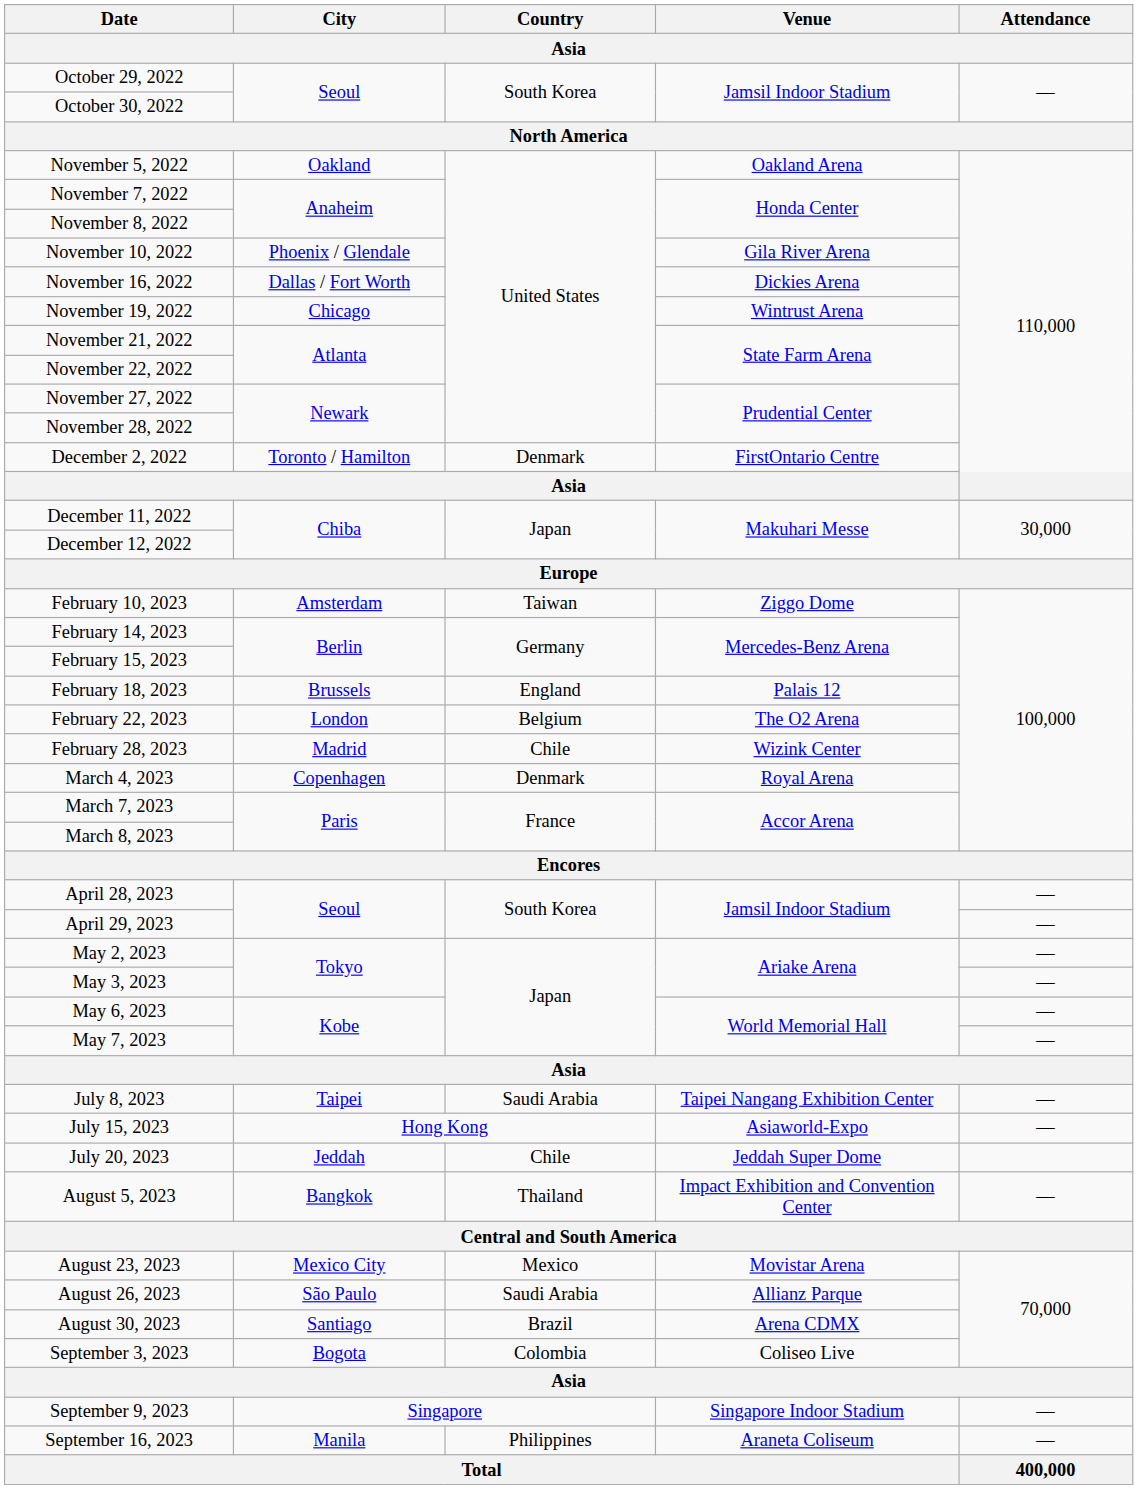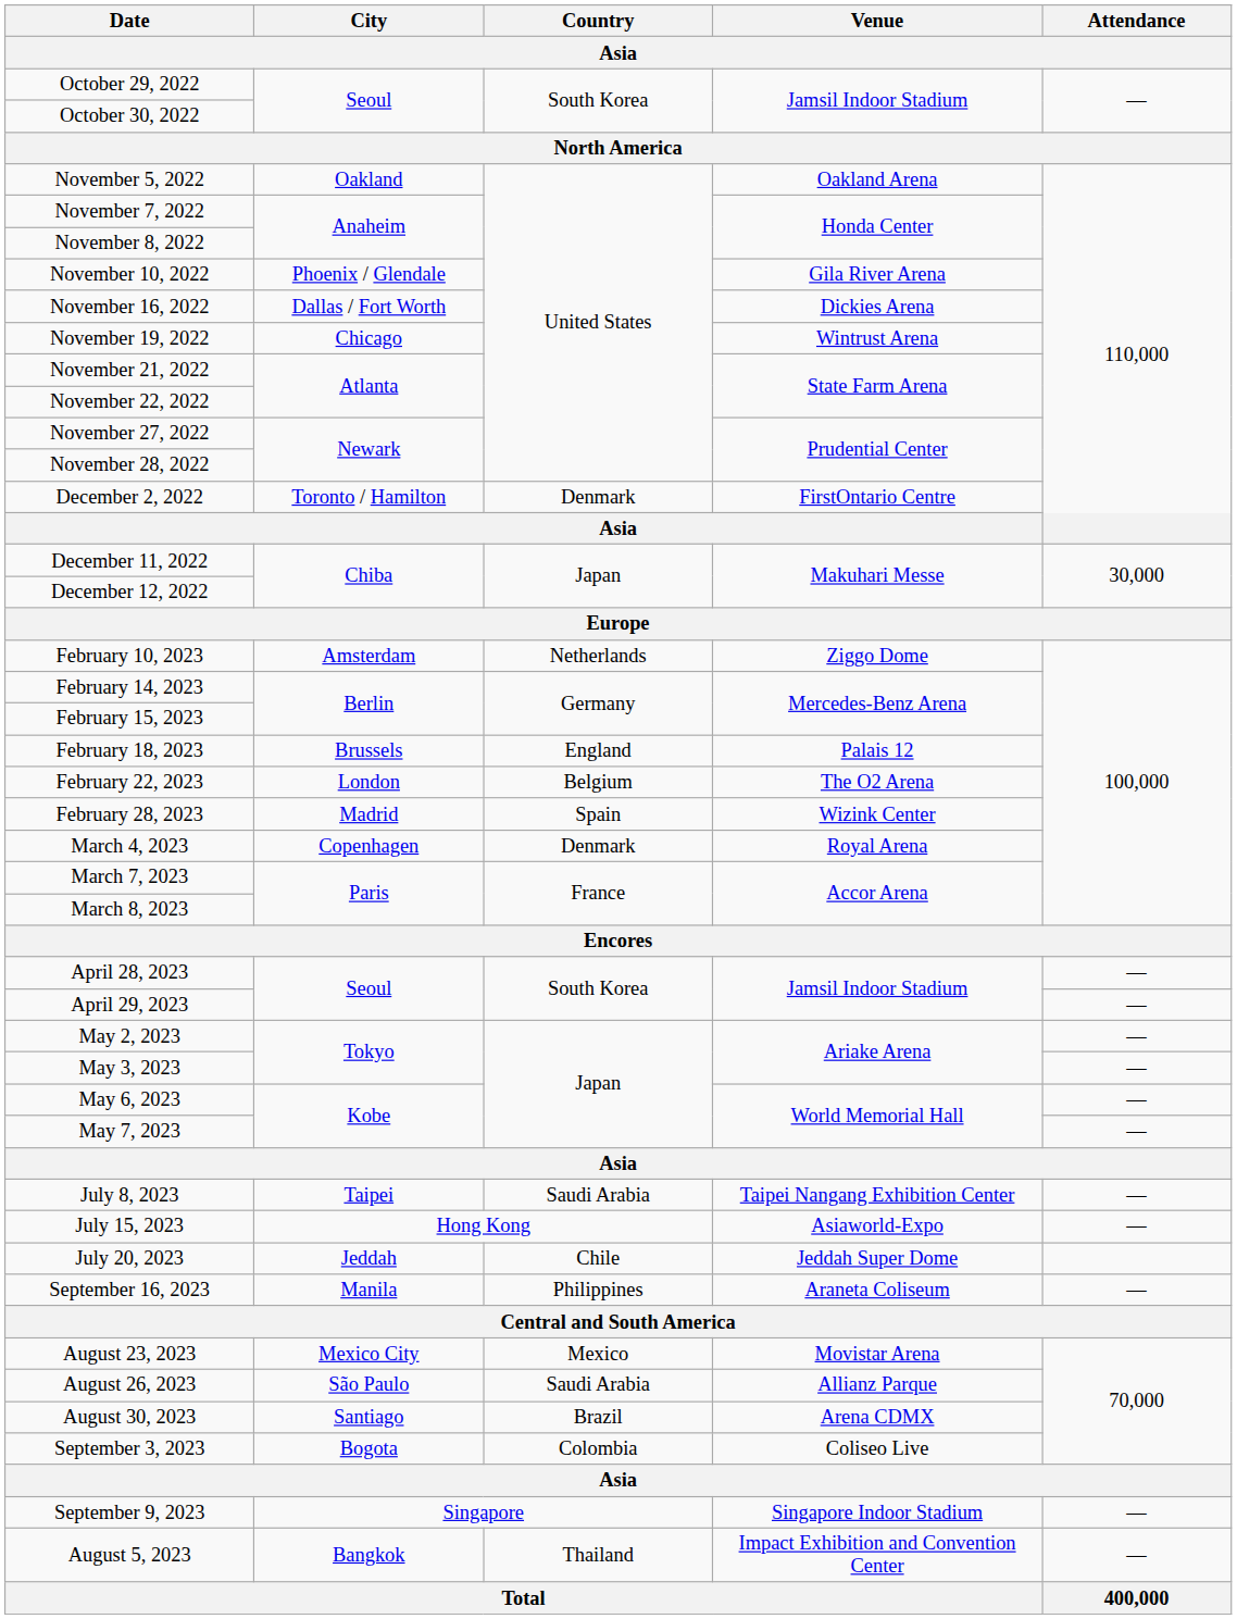February 10, 2023 | Country: Taiwan -> Netherlands
February 28, 2023 | Country: Chile -> Spain
rows swapped: August 5, 2023 <-> September 16, 2023
